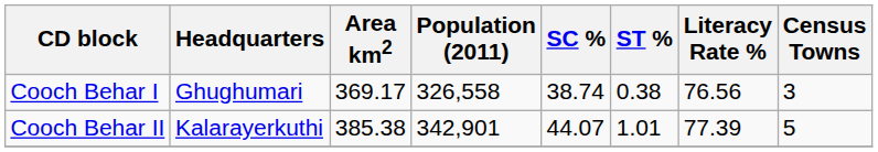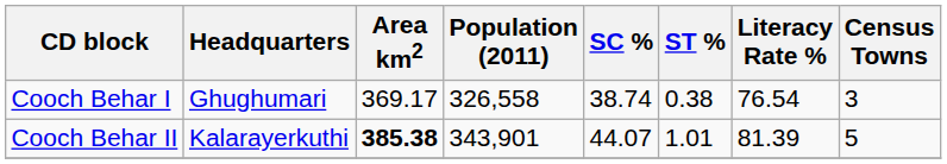Cooch Behar I | Literacy Rate %: 76.56 -> 76.54
Cooch Behar II | Area km2: normal -> bold
Cooch Behar II | Population (2011): 342,901 -> 343,901
Cooch Behar II | Literacy Rate %: 77.39 -> 81.39
